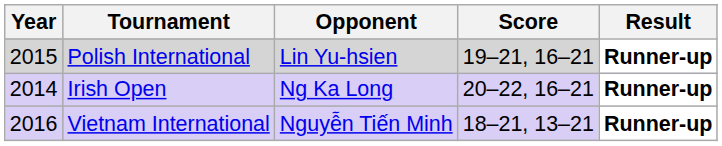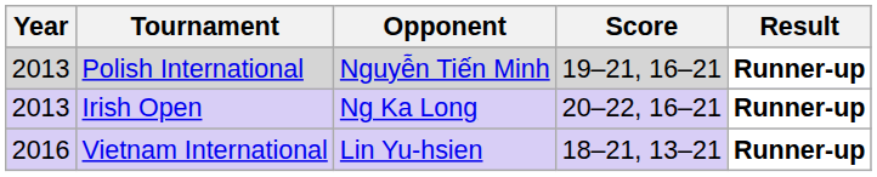Polish International | Year: 2015 -> 2013
Polish International | Opponent: Lin Yu-hsien -> Nguyễn Tiến Minh
Irish Open | Year: 2014 -> 2013
Vietnam International | Opponent: Nguyễn Tiến Minh -> Lin Yu-hsien
